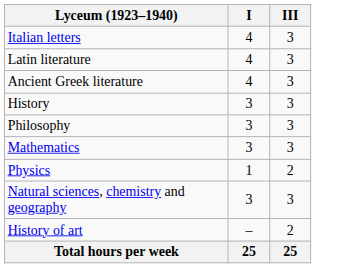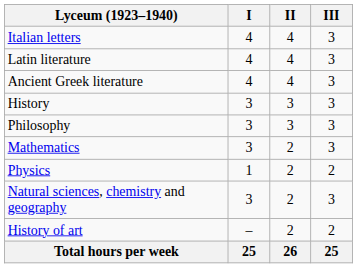+ column: II | 4 | 4 | 4 | 3 | 3 | 2 | 2 | 2 | 2 | 26
